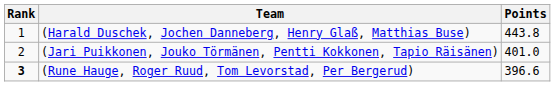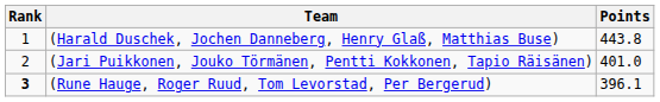(Rune Hauge, Roger Ruud, Tom Levorstad, Per Bergerud) | Points: 396.6 -> 396.1
